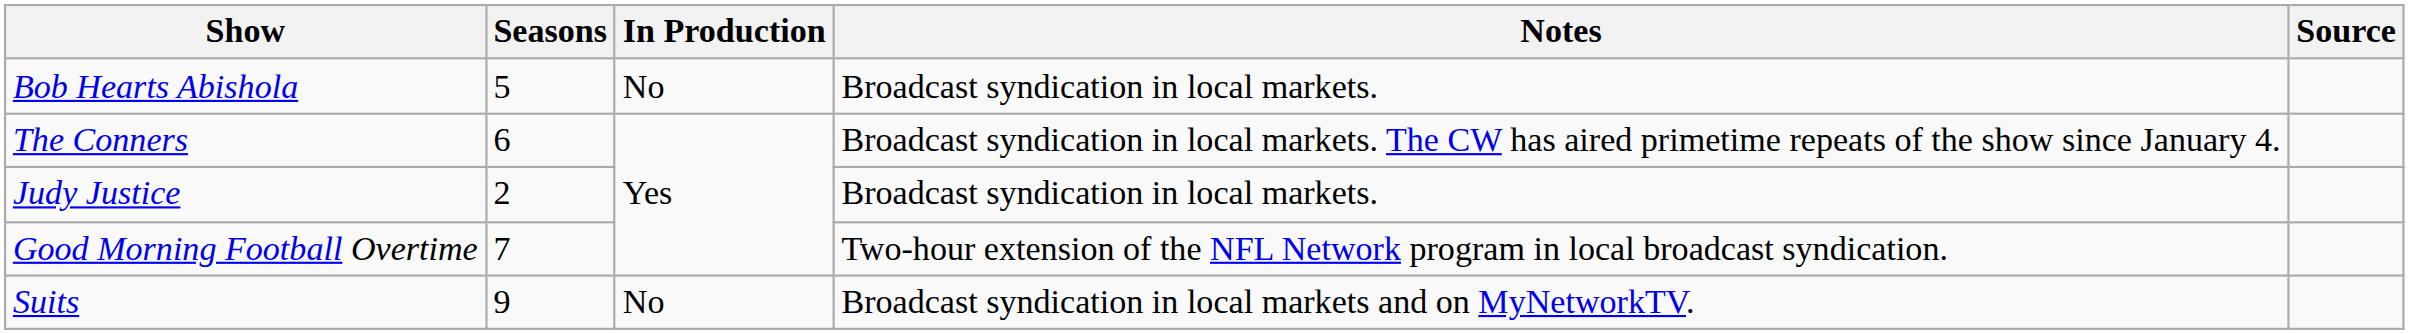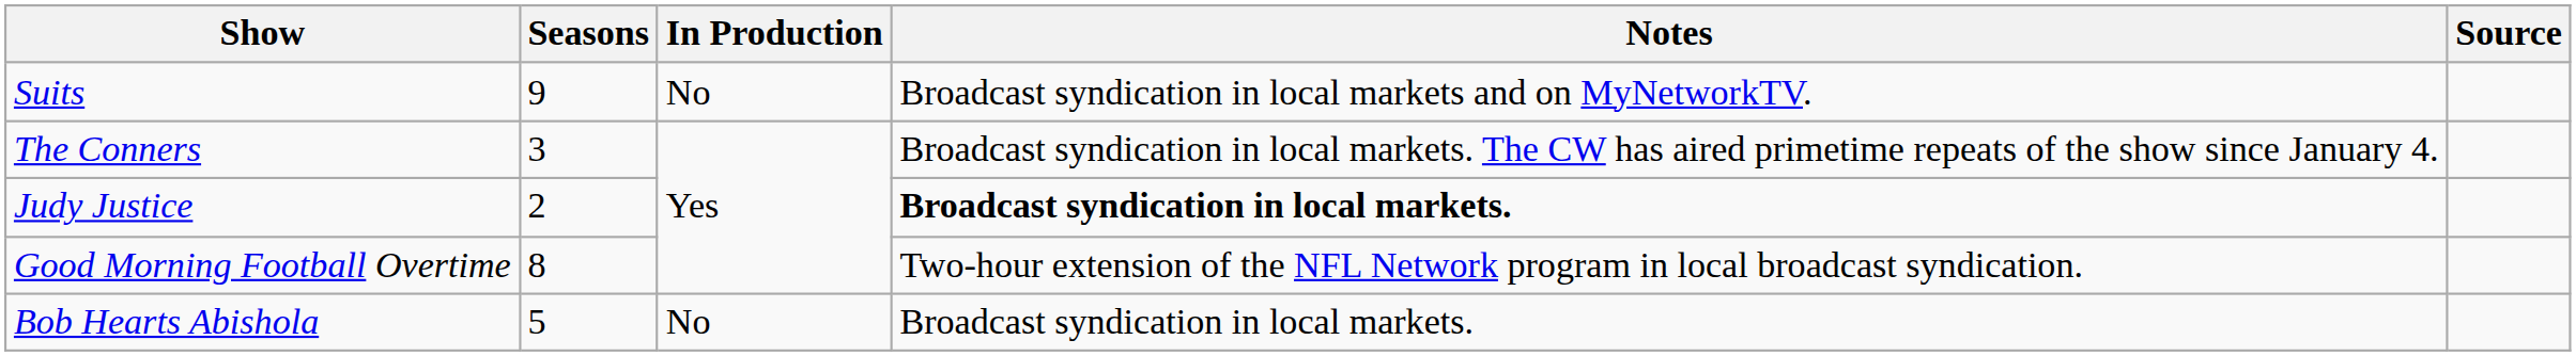rows swapped: Suits <-> Bob Hearts Abishola
The Conners | Seasons: 6 -> 3
Judy Justice | Notes: normal -> bold
Good Morning Football Overtime | Seasons: 7 -> 8
